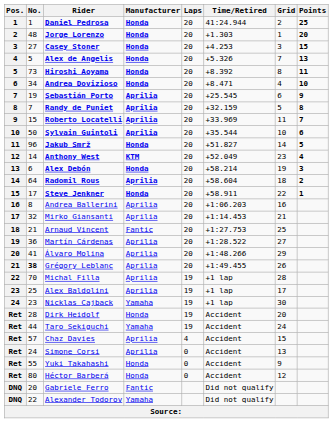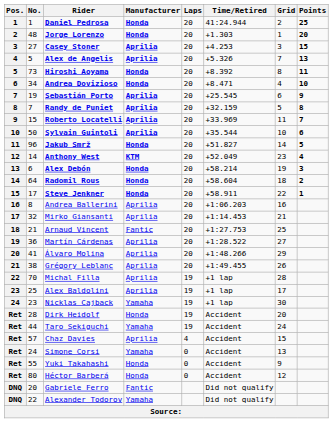Casey Stoner | Manufacturer: Honda -> Aprilia
Alex de Angelis | Manufacturer: Honda -> Aprilia
Radomil Rous | Manufacturer: Aprilia -> Honda
Grégory Leblanc | No.: bold -> normal
Simone Corsi | Manufacturer: Aprilia -> Yamaha
